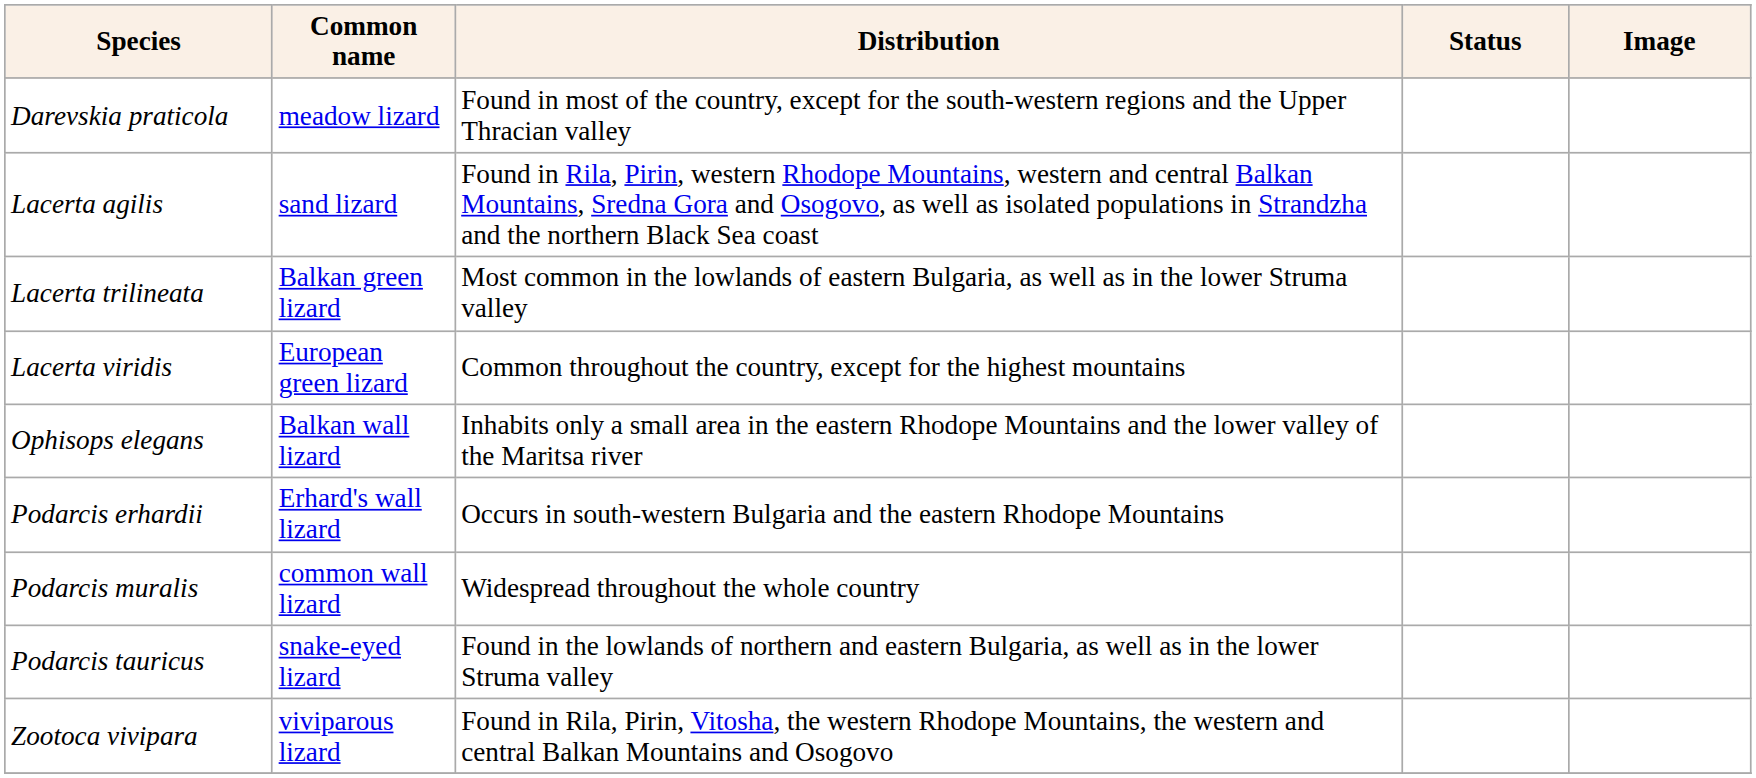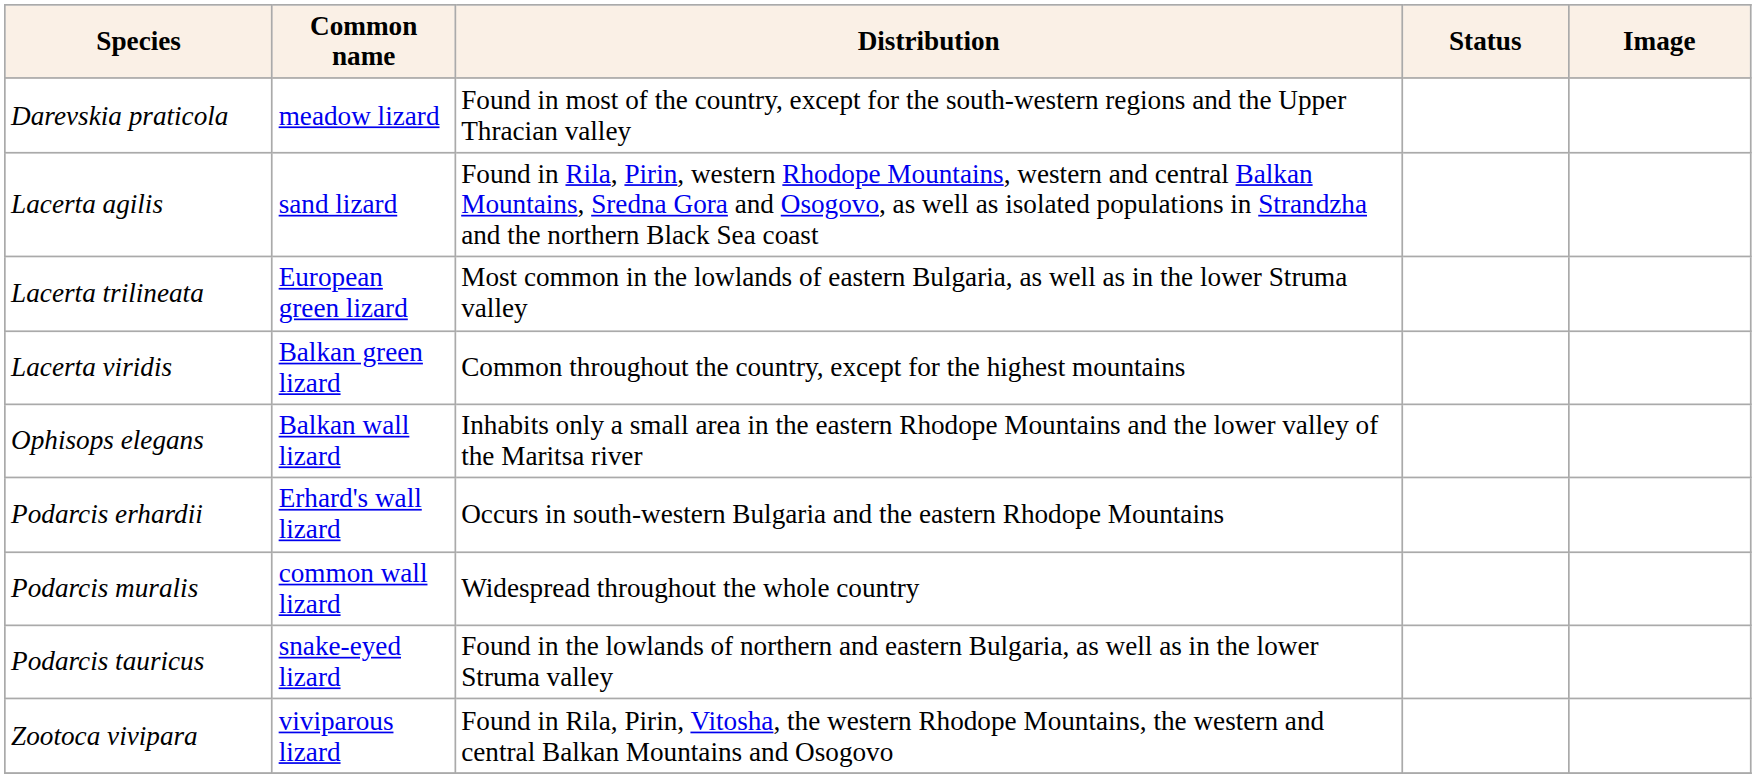Lacerta trilineata | Common name: Balkan green lizard -> European green lizard
Lacerta viridis | Common name: European green lizard -> Balkan green lizard
